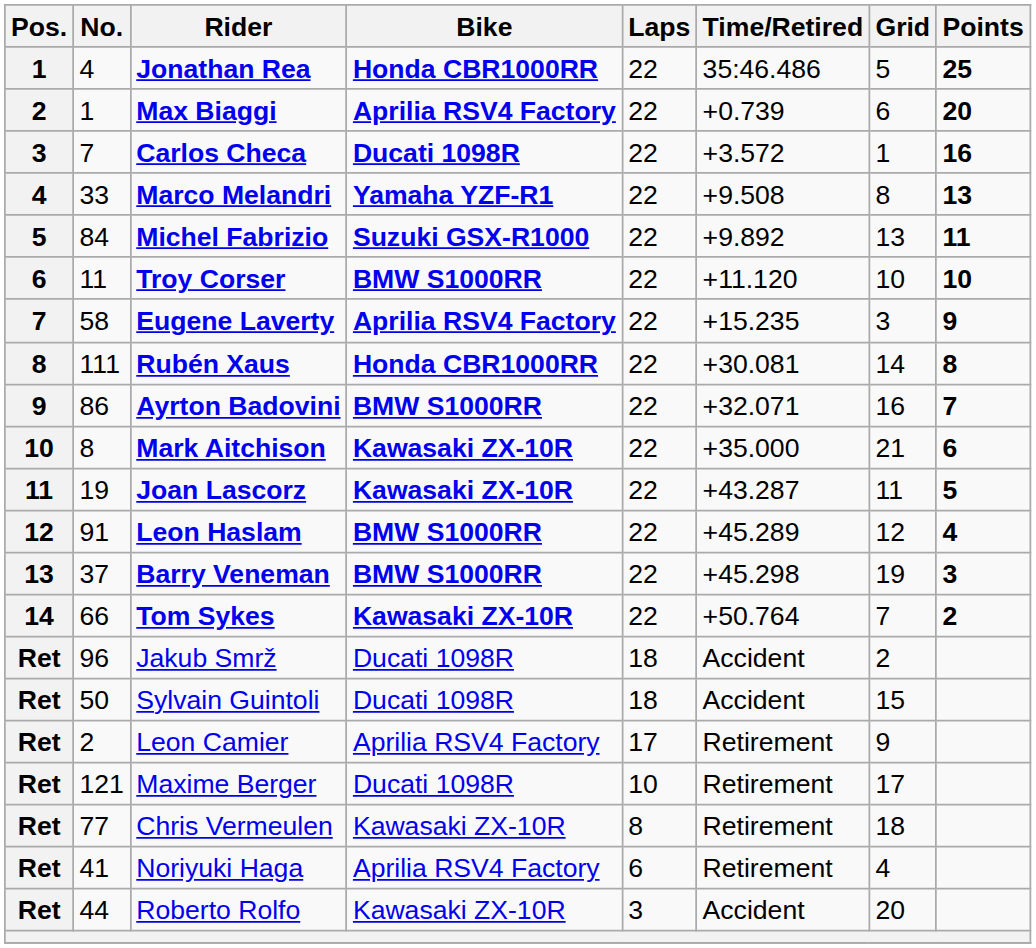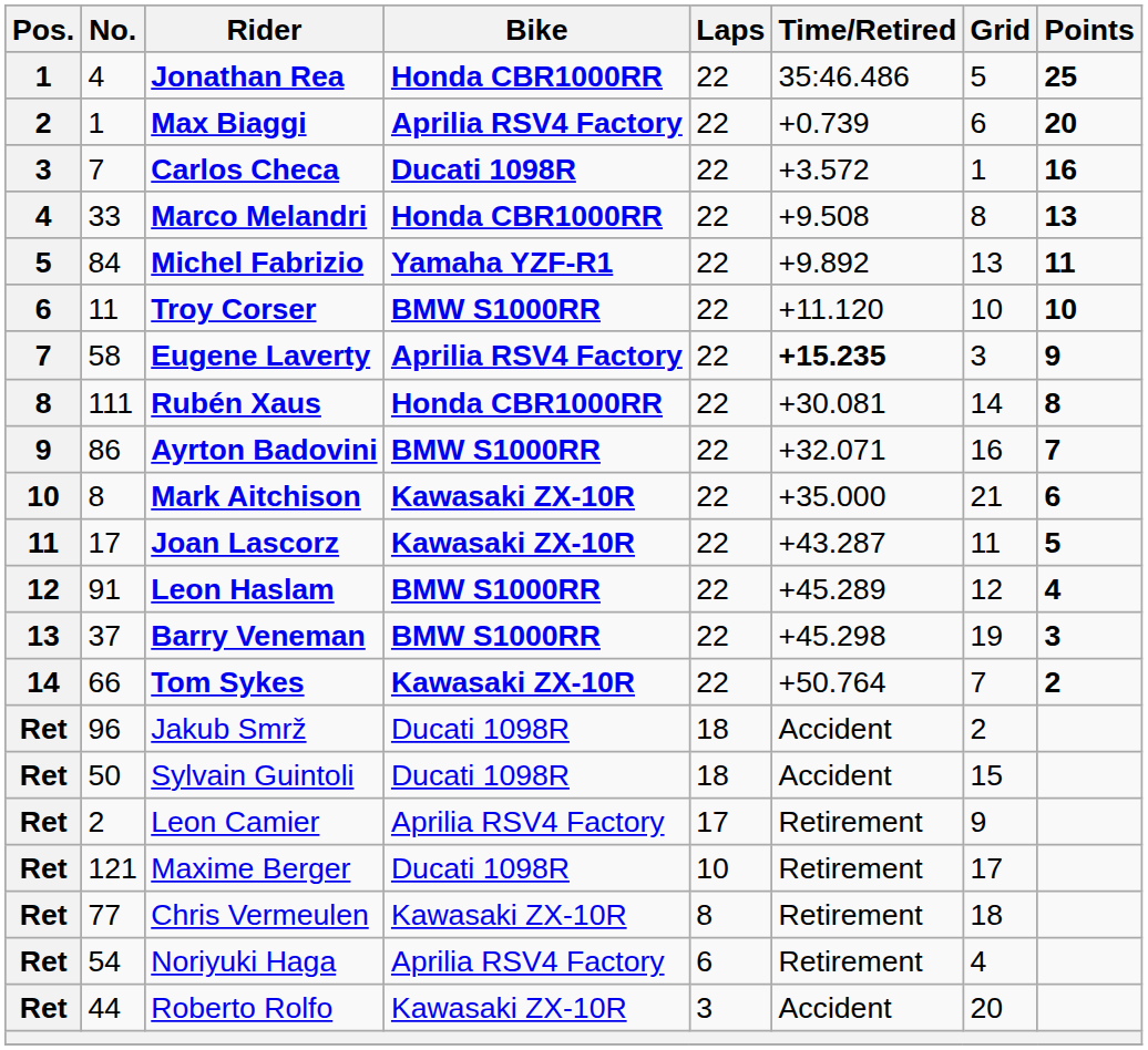Marco Melandri | Bike: Yamaha YZF-R1 -> Honda CBR1000RR
Michel Fabrizio | Bike: Suzuki GSX-R1000 -> Yamaha YZF-R1
Eugene Laverty | Time/Retired: normal -> bold
Joan Lascorz | No.: 19 -> 17
Noriyuki Haga | No.: 41 -> 54
